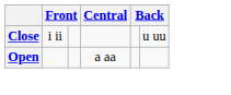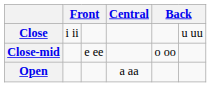+ row: Close-mid | e ee | o oo
